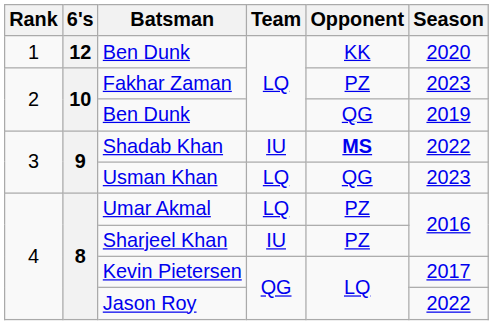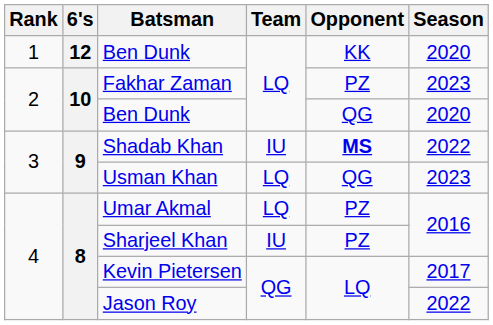2 / Ben Dunk | Season: 2019 -> 2020
